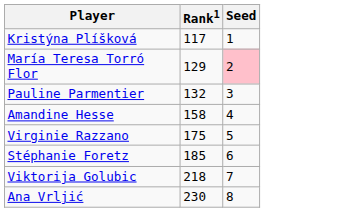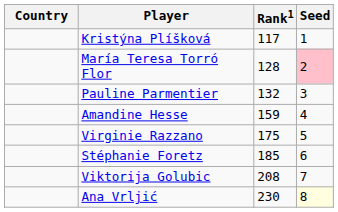+ column: Country
María Teresa Torró Flor | Rank1: 129 -> 128
Amandine Hesse | Rank1: 158 -> 159
Viktorija Golubic | Rank1: 218 -> 208
Ana Vrljić | Seed: no background -> lightyellow background
